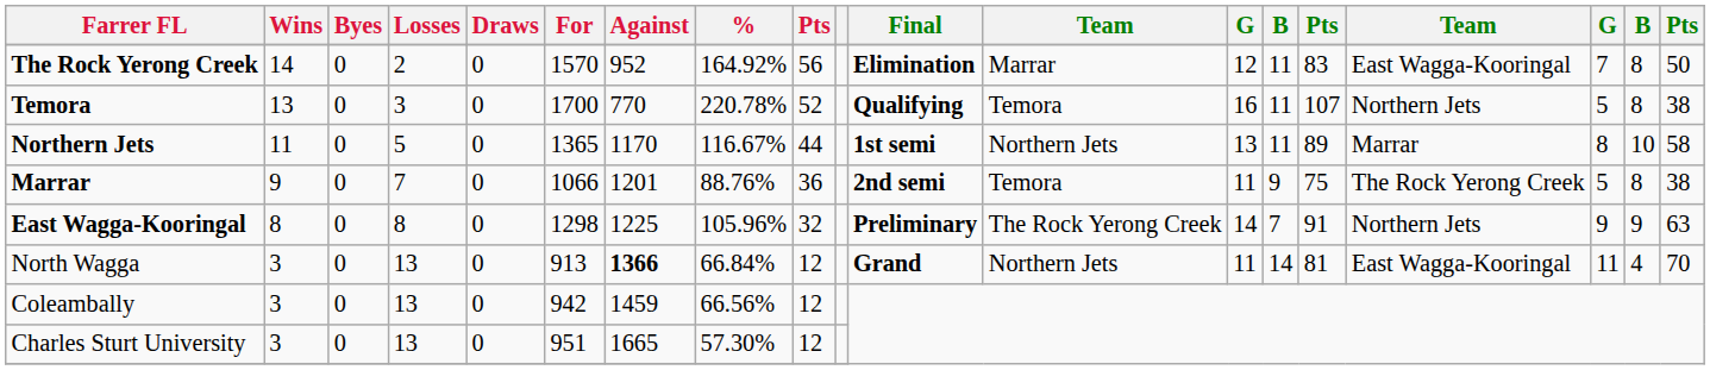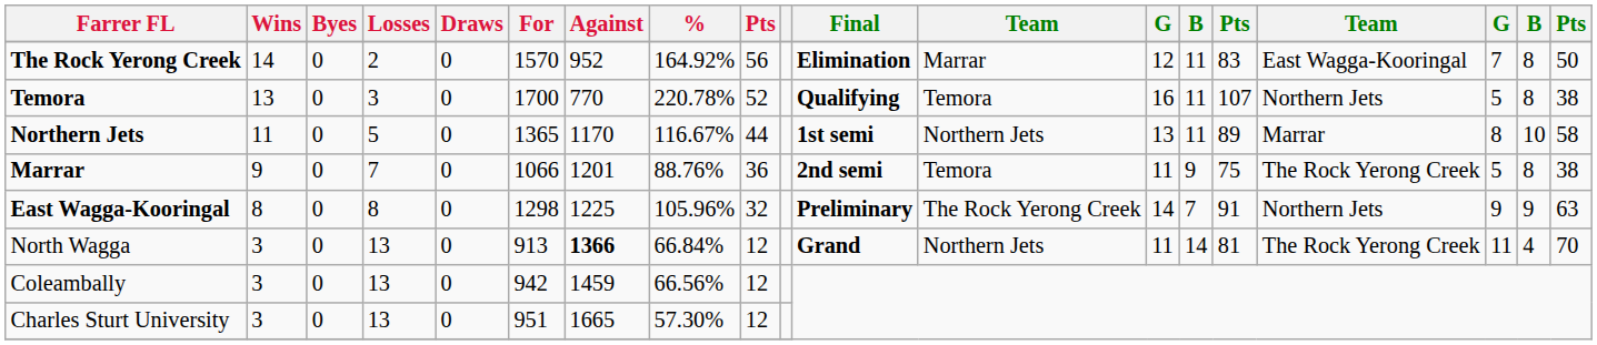North Wagga | column 16: East Wagga-Kooringal -> The Rock Yerong Creek
